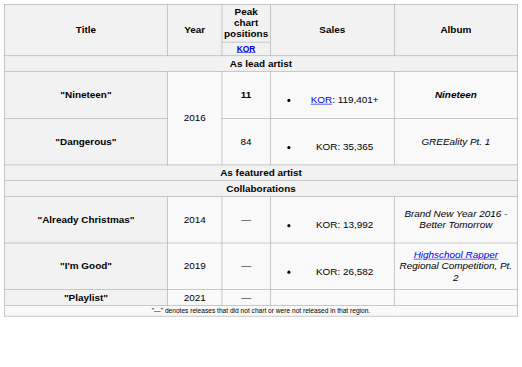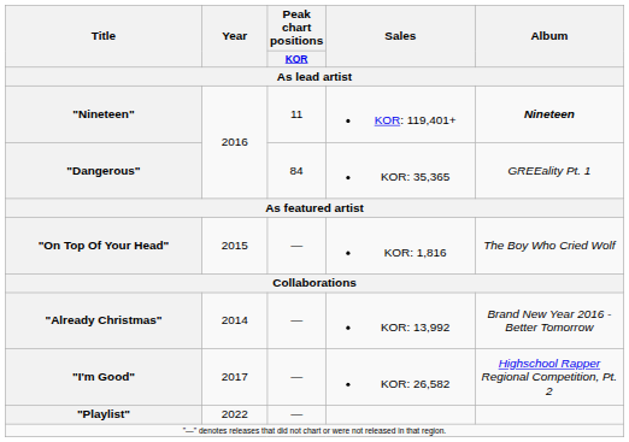"Nineteen" | Peak chart positions / KOR: bold -> normal
+ row: "On Top Of Your Head" | 2015 | — | KOR: 1,816 | The Boy Who Cried Wolf
"I'm Good" | Year: 2019 -> 2017
"Playlist" | Year: 2021 -> 2022
